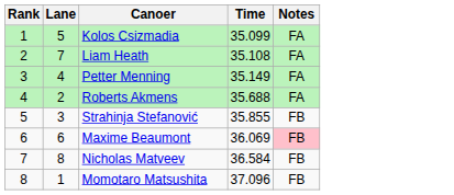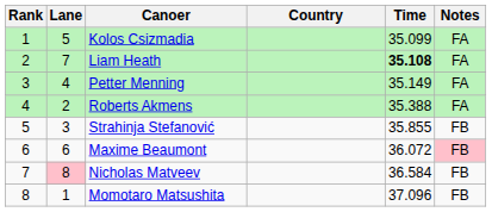+ column: Country
Liam Heath | Time: normal -> bold
Roberts Akmens | Time: 35.688 -> 35.388
Maxime Beaumont | Time: 36.069 -> 36.072
Nicholas Matveev | Lane: no background -> pink background
